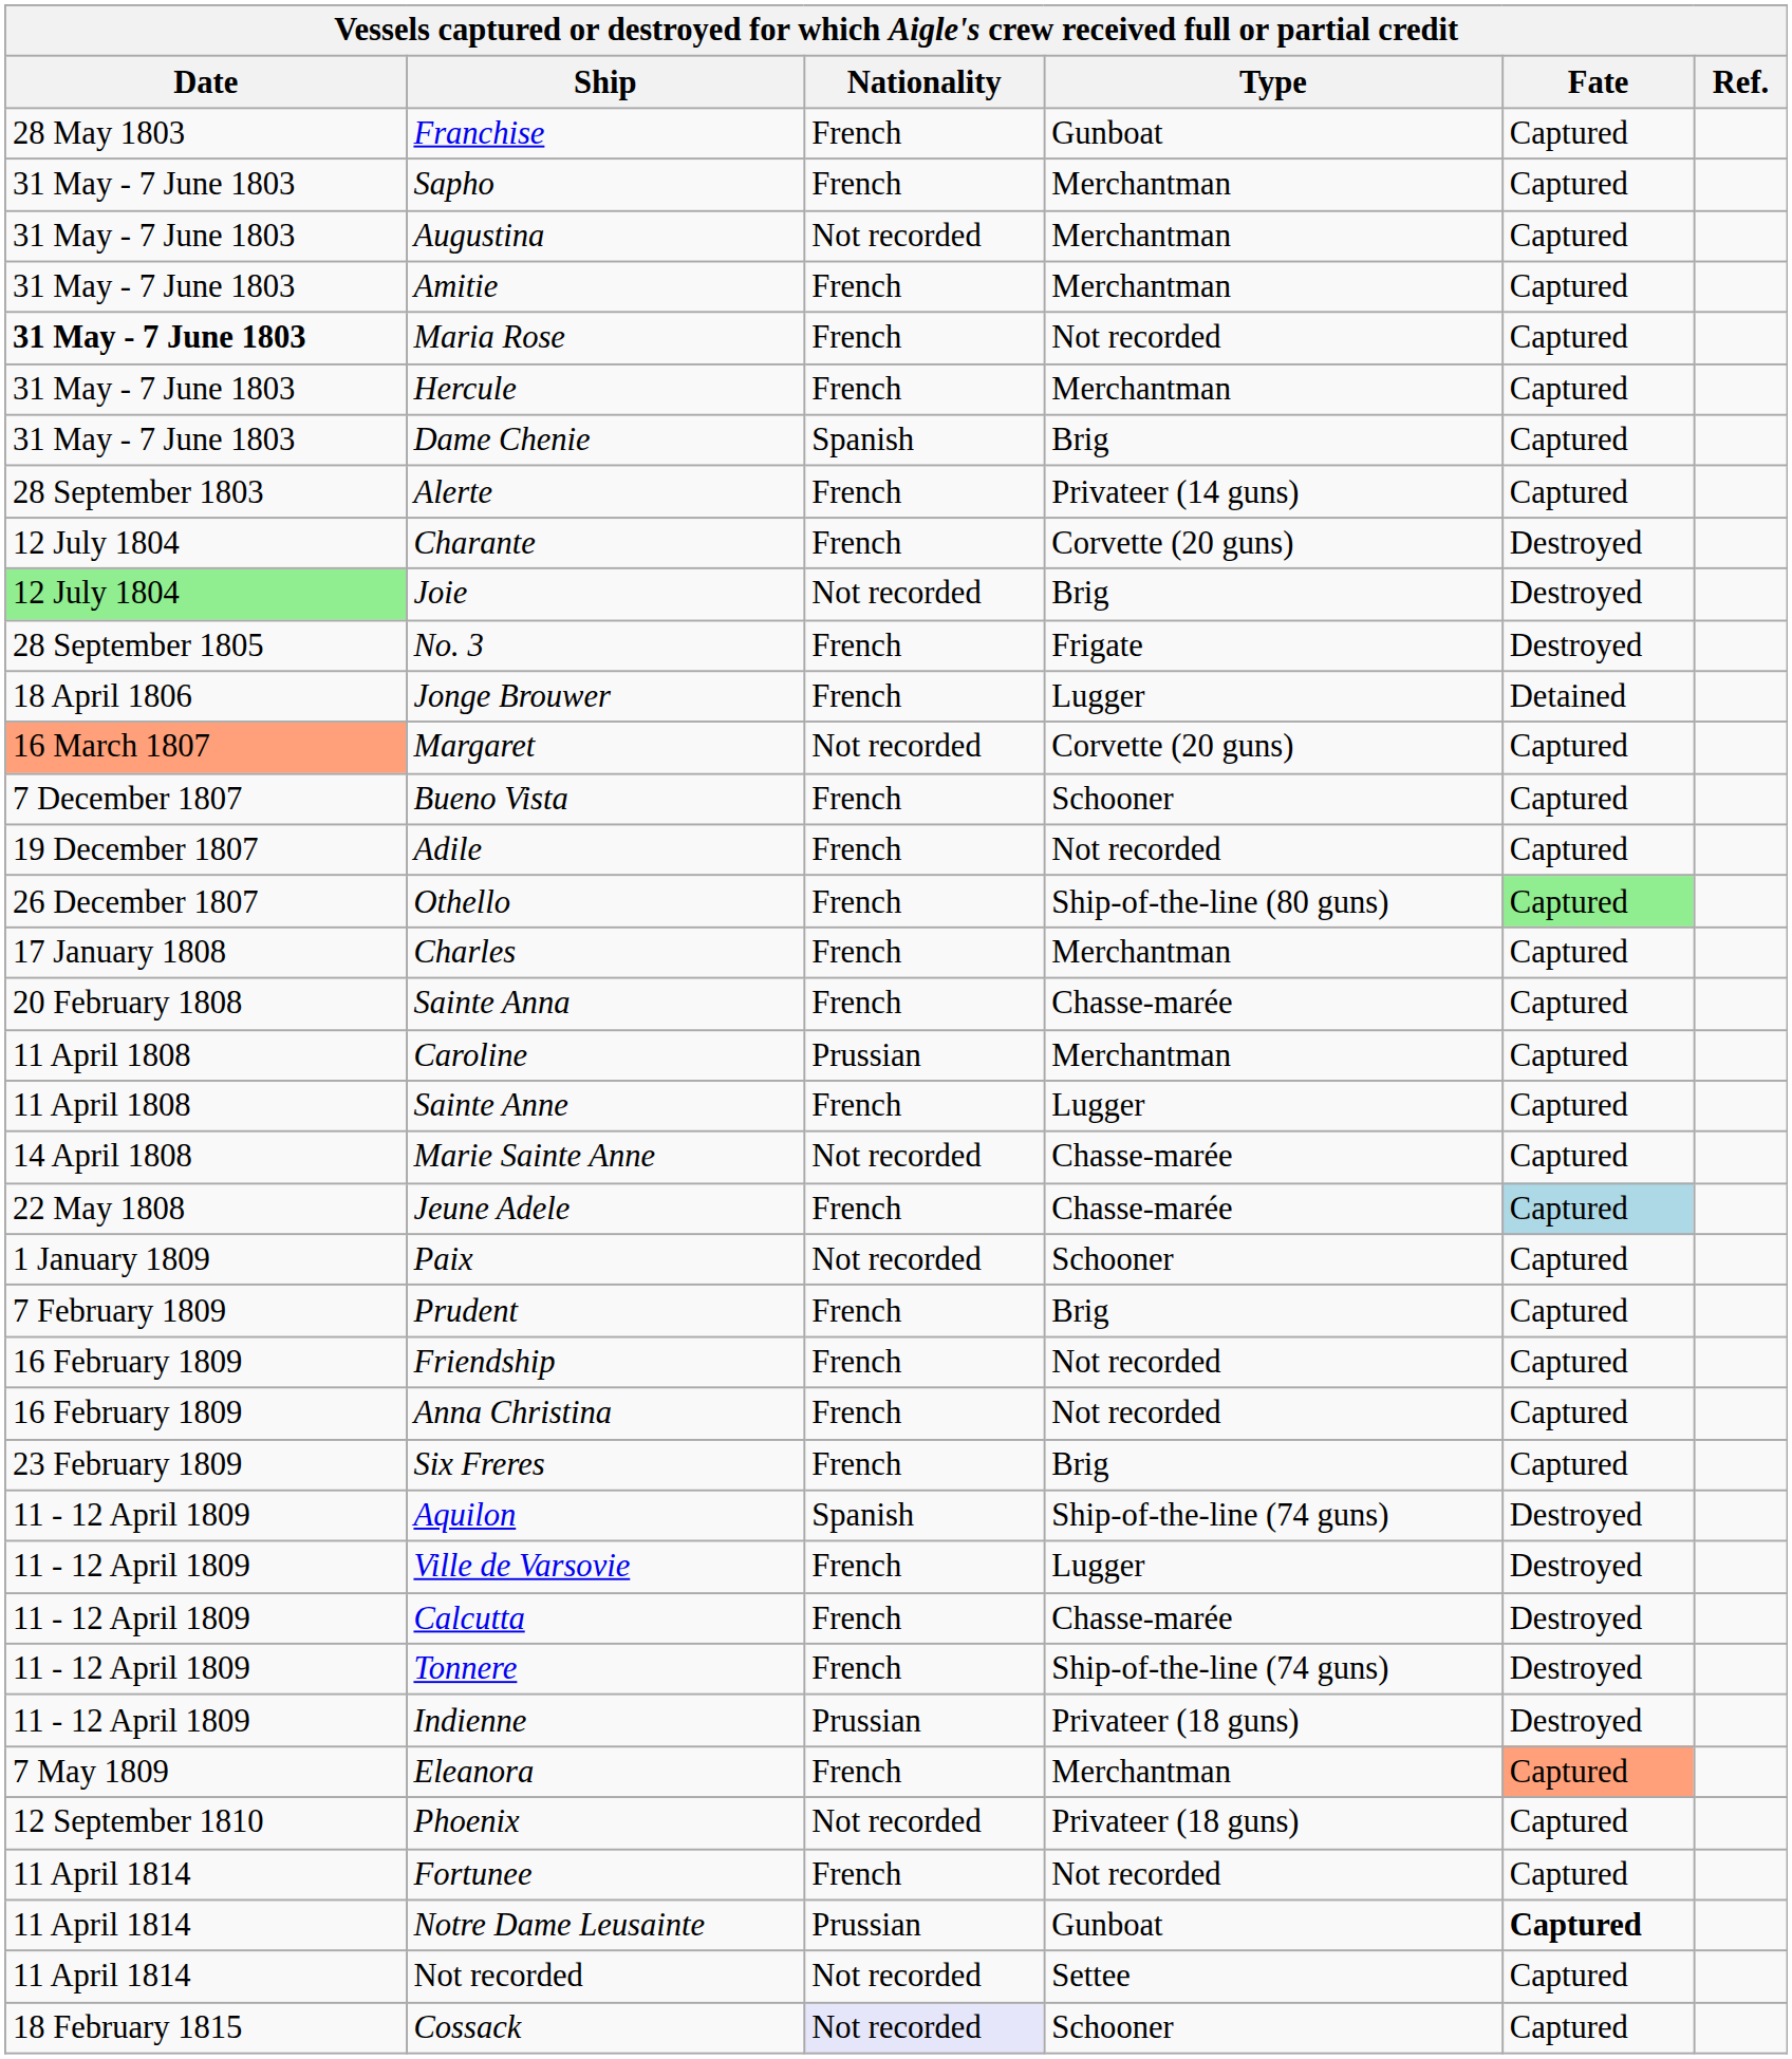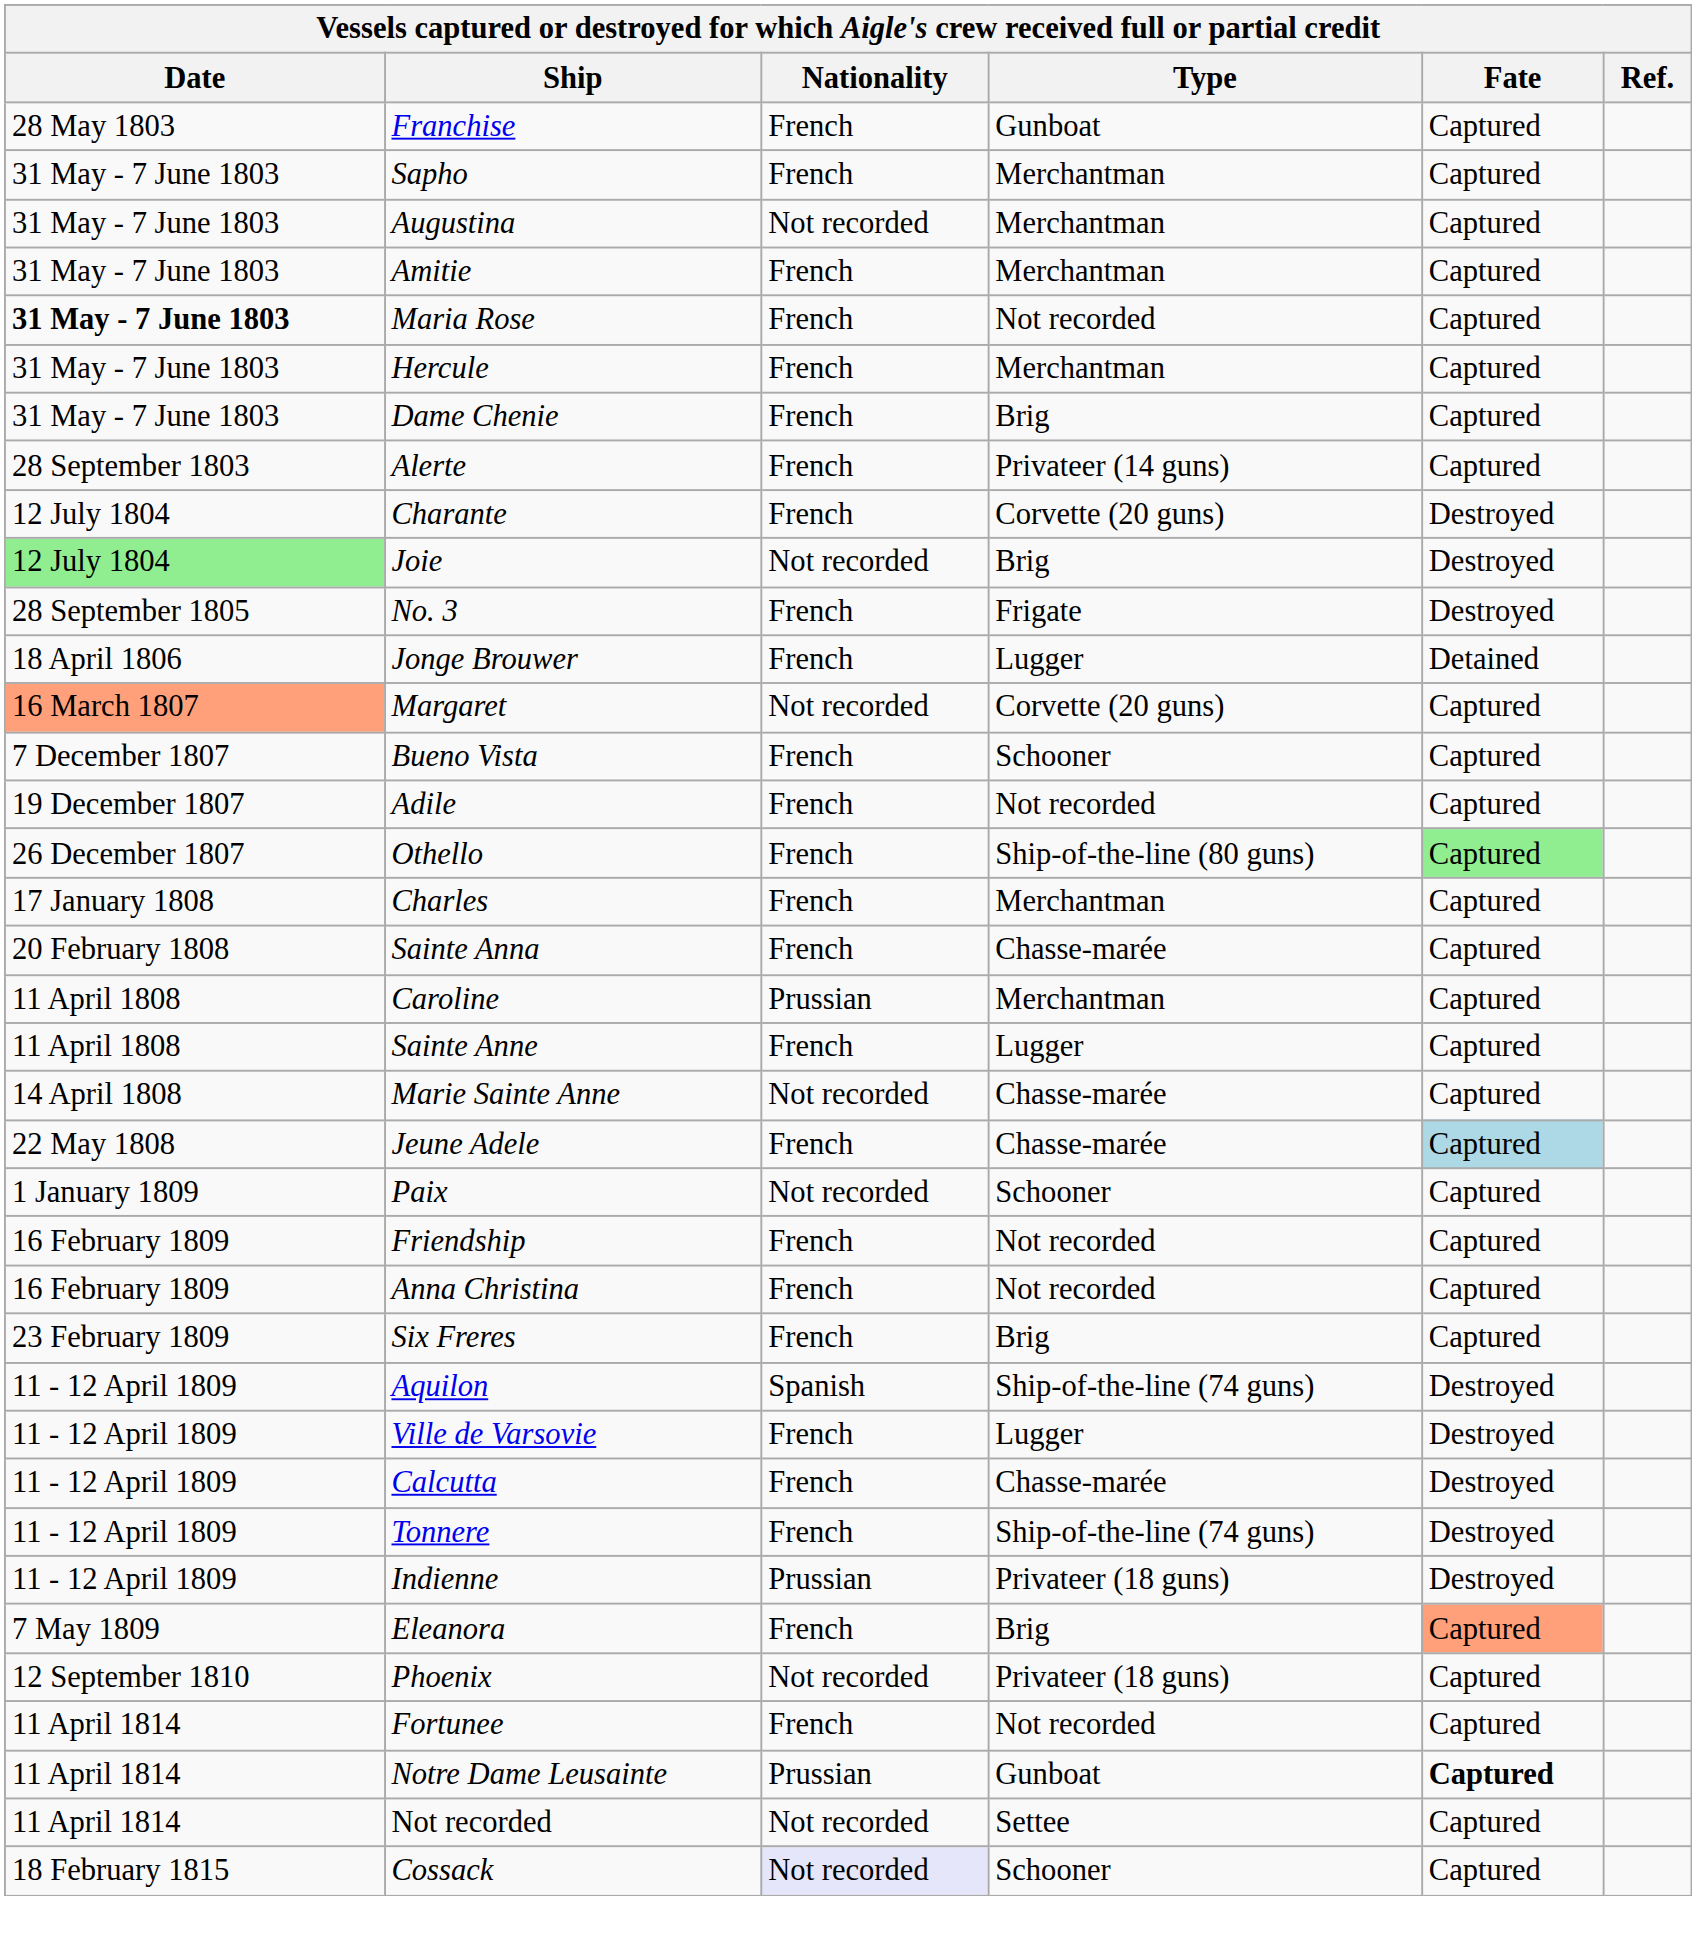Dame Chenie | Nationality: Spanish -> French
- row: 7 February 1809 | Prudent | French | Brig | Captured
Eleanora | Type: Merchantman -> Brig
